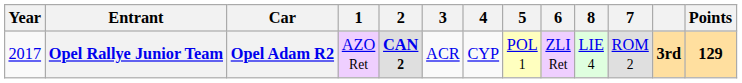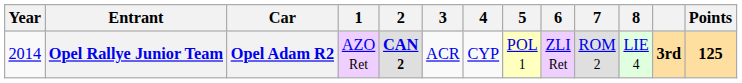columns swapped: 7 <-> 8
Opel Rallye Junior Team | Year: 2017 -> 2014
Opel Rallye Junior Team | Points: 129 -> 125
